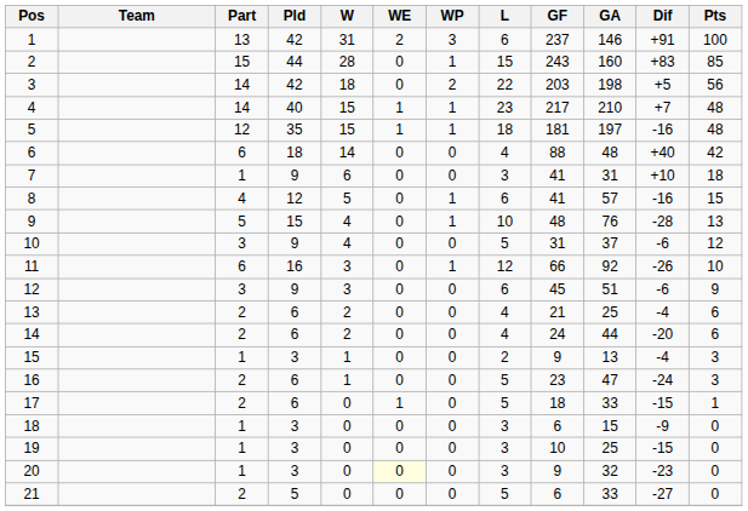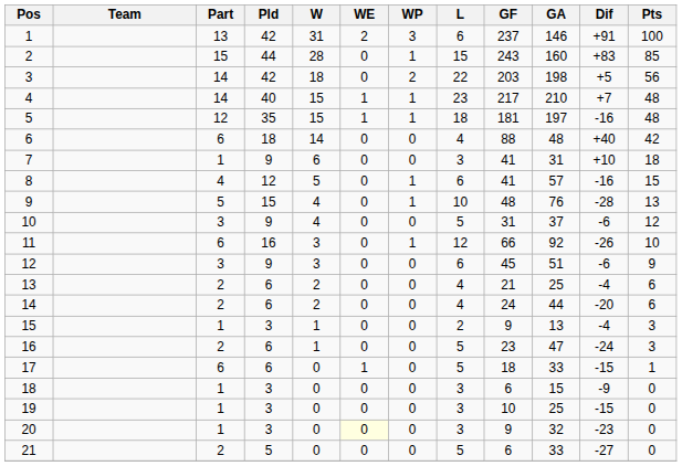17 | Part: 2 -> 6
